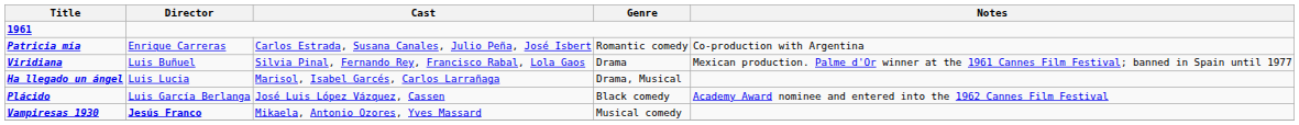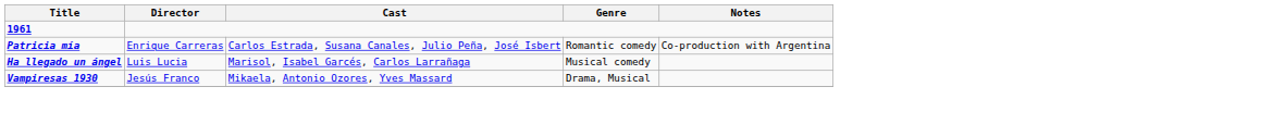- row: Viridiana | Luis Buñuel | Silvia Pinal, Fernando Rey, Francisco Rabal, Lola Gaos | Drama | Mexican production. Palme d'Or winner at the 1961 Cannes Film Festival; banned in Spain until 1977
Ha llegado un ángel | Genre: Drama, Musical -> Musical comedy
- row: Plácido | Luis García Berlanga | José Luis López Vázquez, Cassen | Black comedy | Academy Award nominee and entered into the 1962 Cannes Film Festival
Vampiresas 1930 | Director: bold -> normal
Vampiresas 1930 | Genre: Musical comedy -> Drama, Musical
